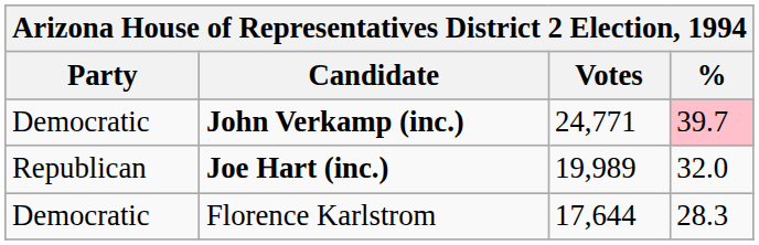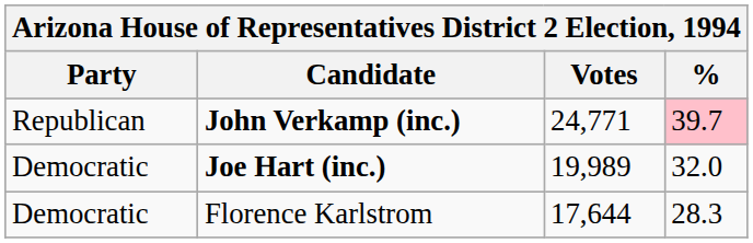John Verkamp (inc.) | Party: Democratic -> Republican
Joe Hart (inc.) | Party: Republican -> Democratic
